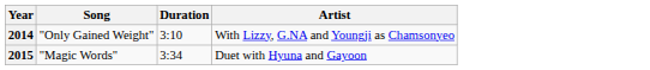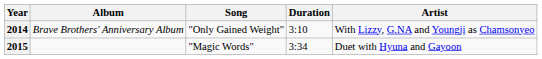+ column: Album | Brave Brothers' Anniversary Album
